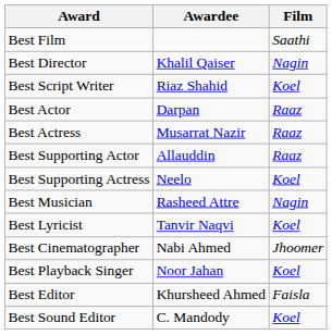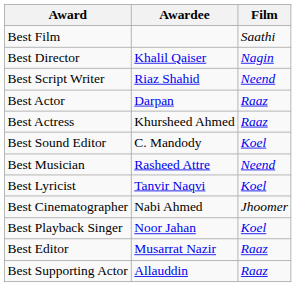Best Script Writer | Film: Koel -> Neend
Best Actress | Awardee: Musarrat Nazir -> Khursheed Ahmed
rows swapped: Best Supporting Actor <-> Best Sound Editor
- row: Best Supporting Actress | Neelo | Koel
Best Musician | Film: Nagin -> Neend
Best Editor | Awardee: Khursheed Ahmed -> Musarrat Nazir
Best Editor | Film: Faisla -> Raaz
